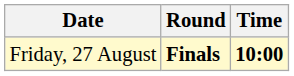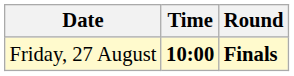columns swapped: Time <-> Round
